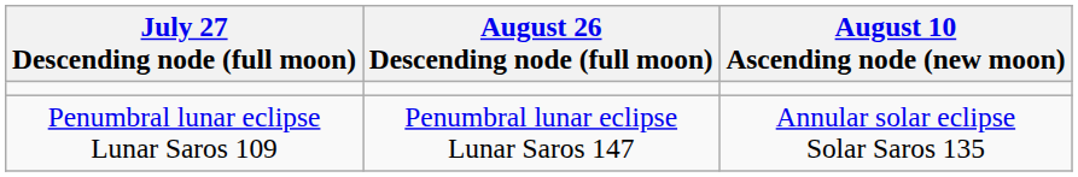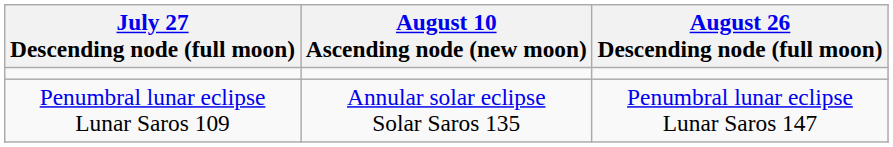columns swapped: August 10 Ascending node (new moon) <-> August 26 Descending node (full moon)
